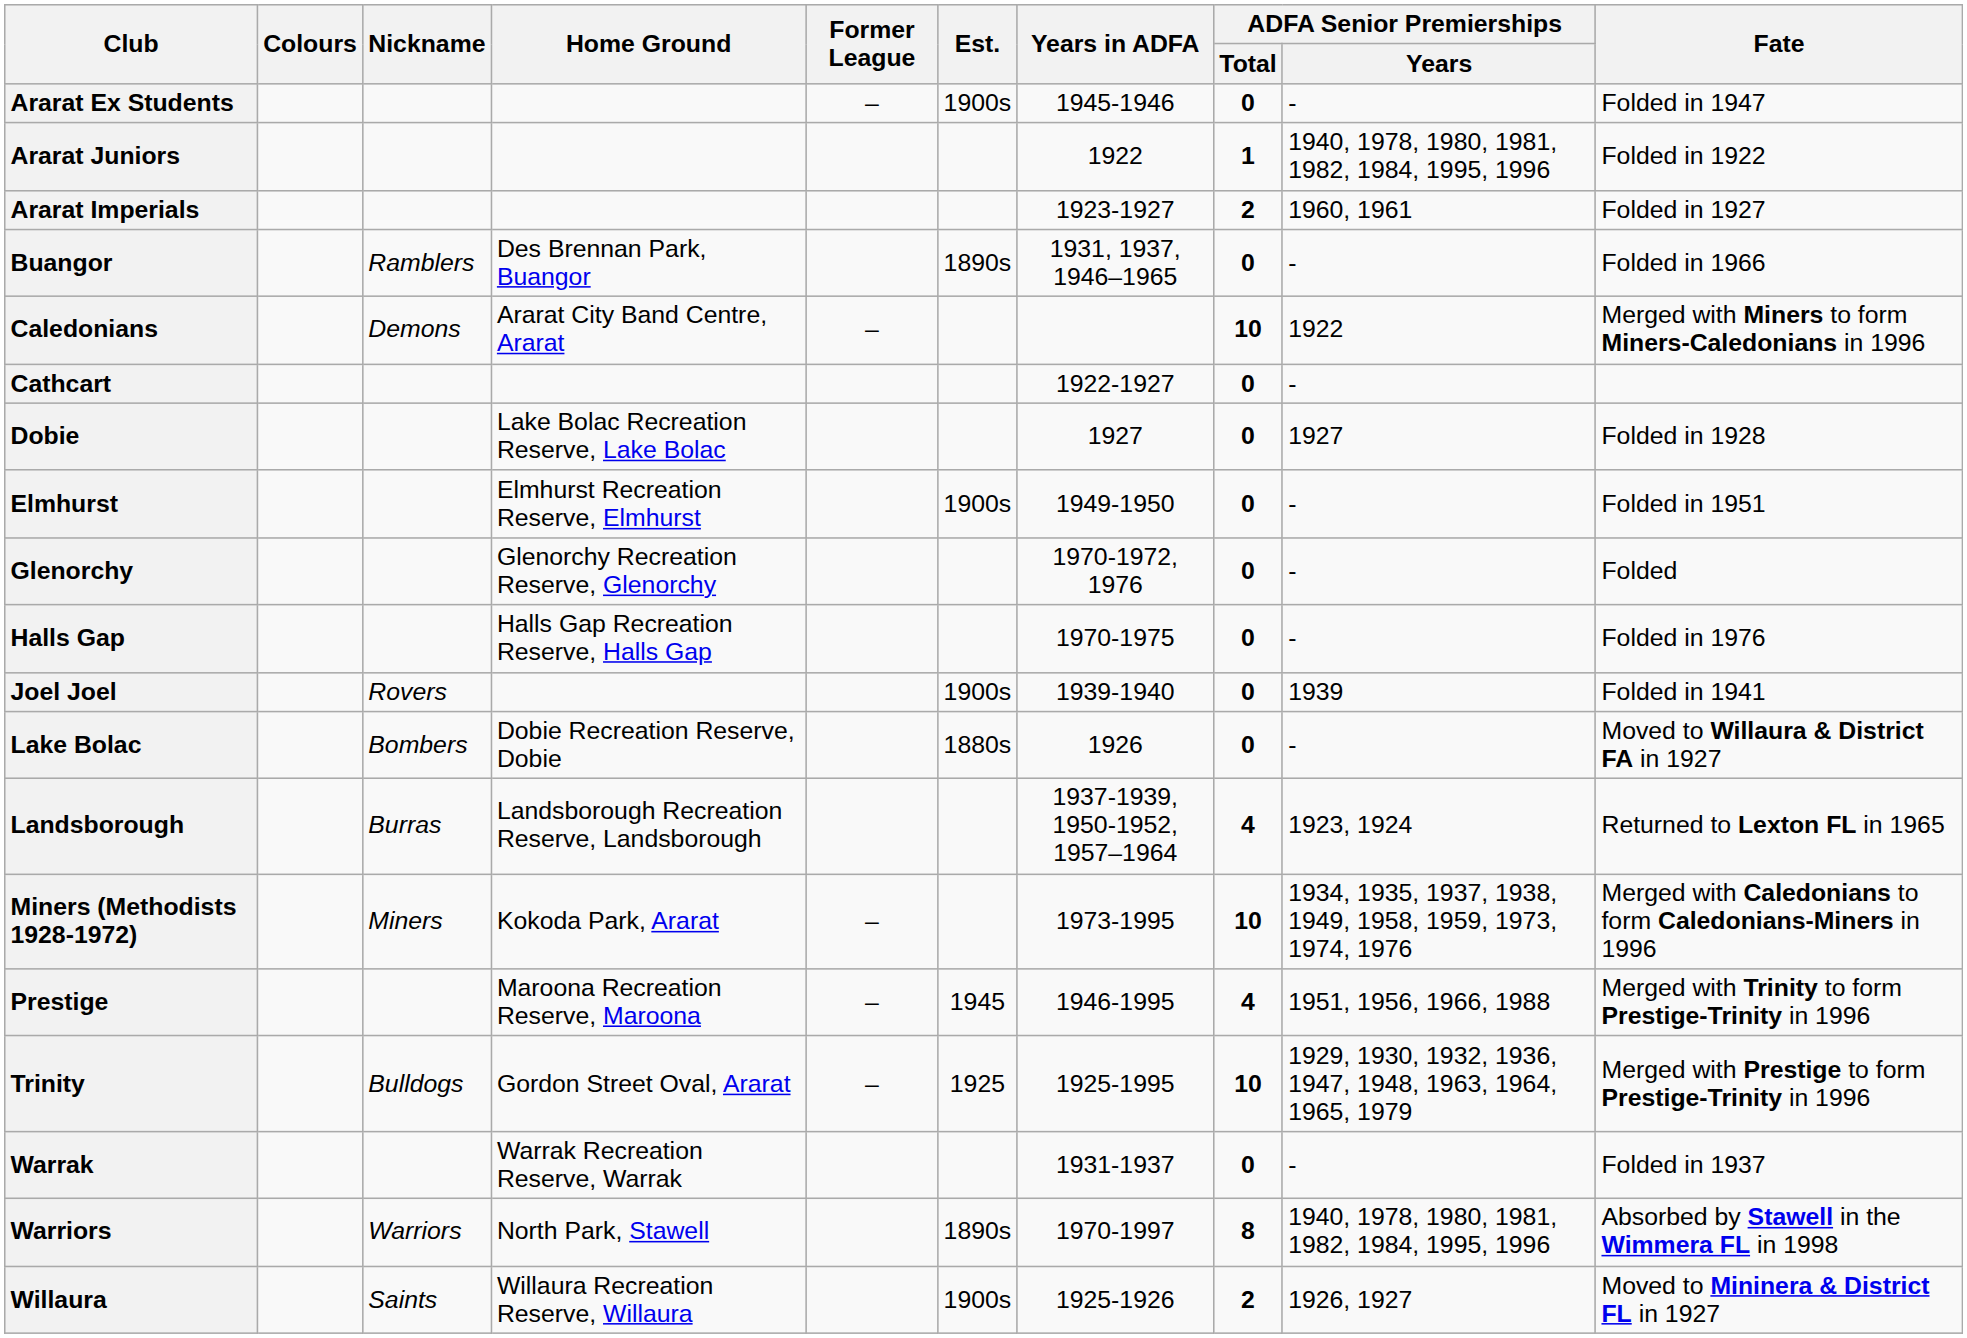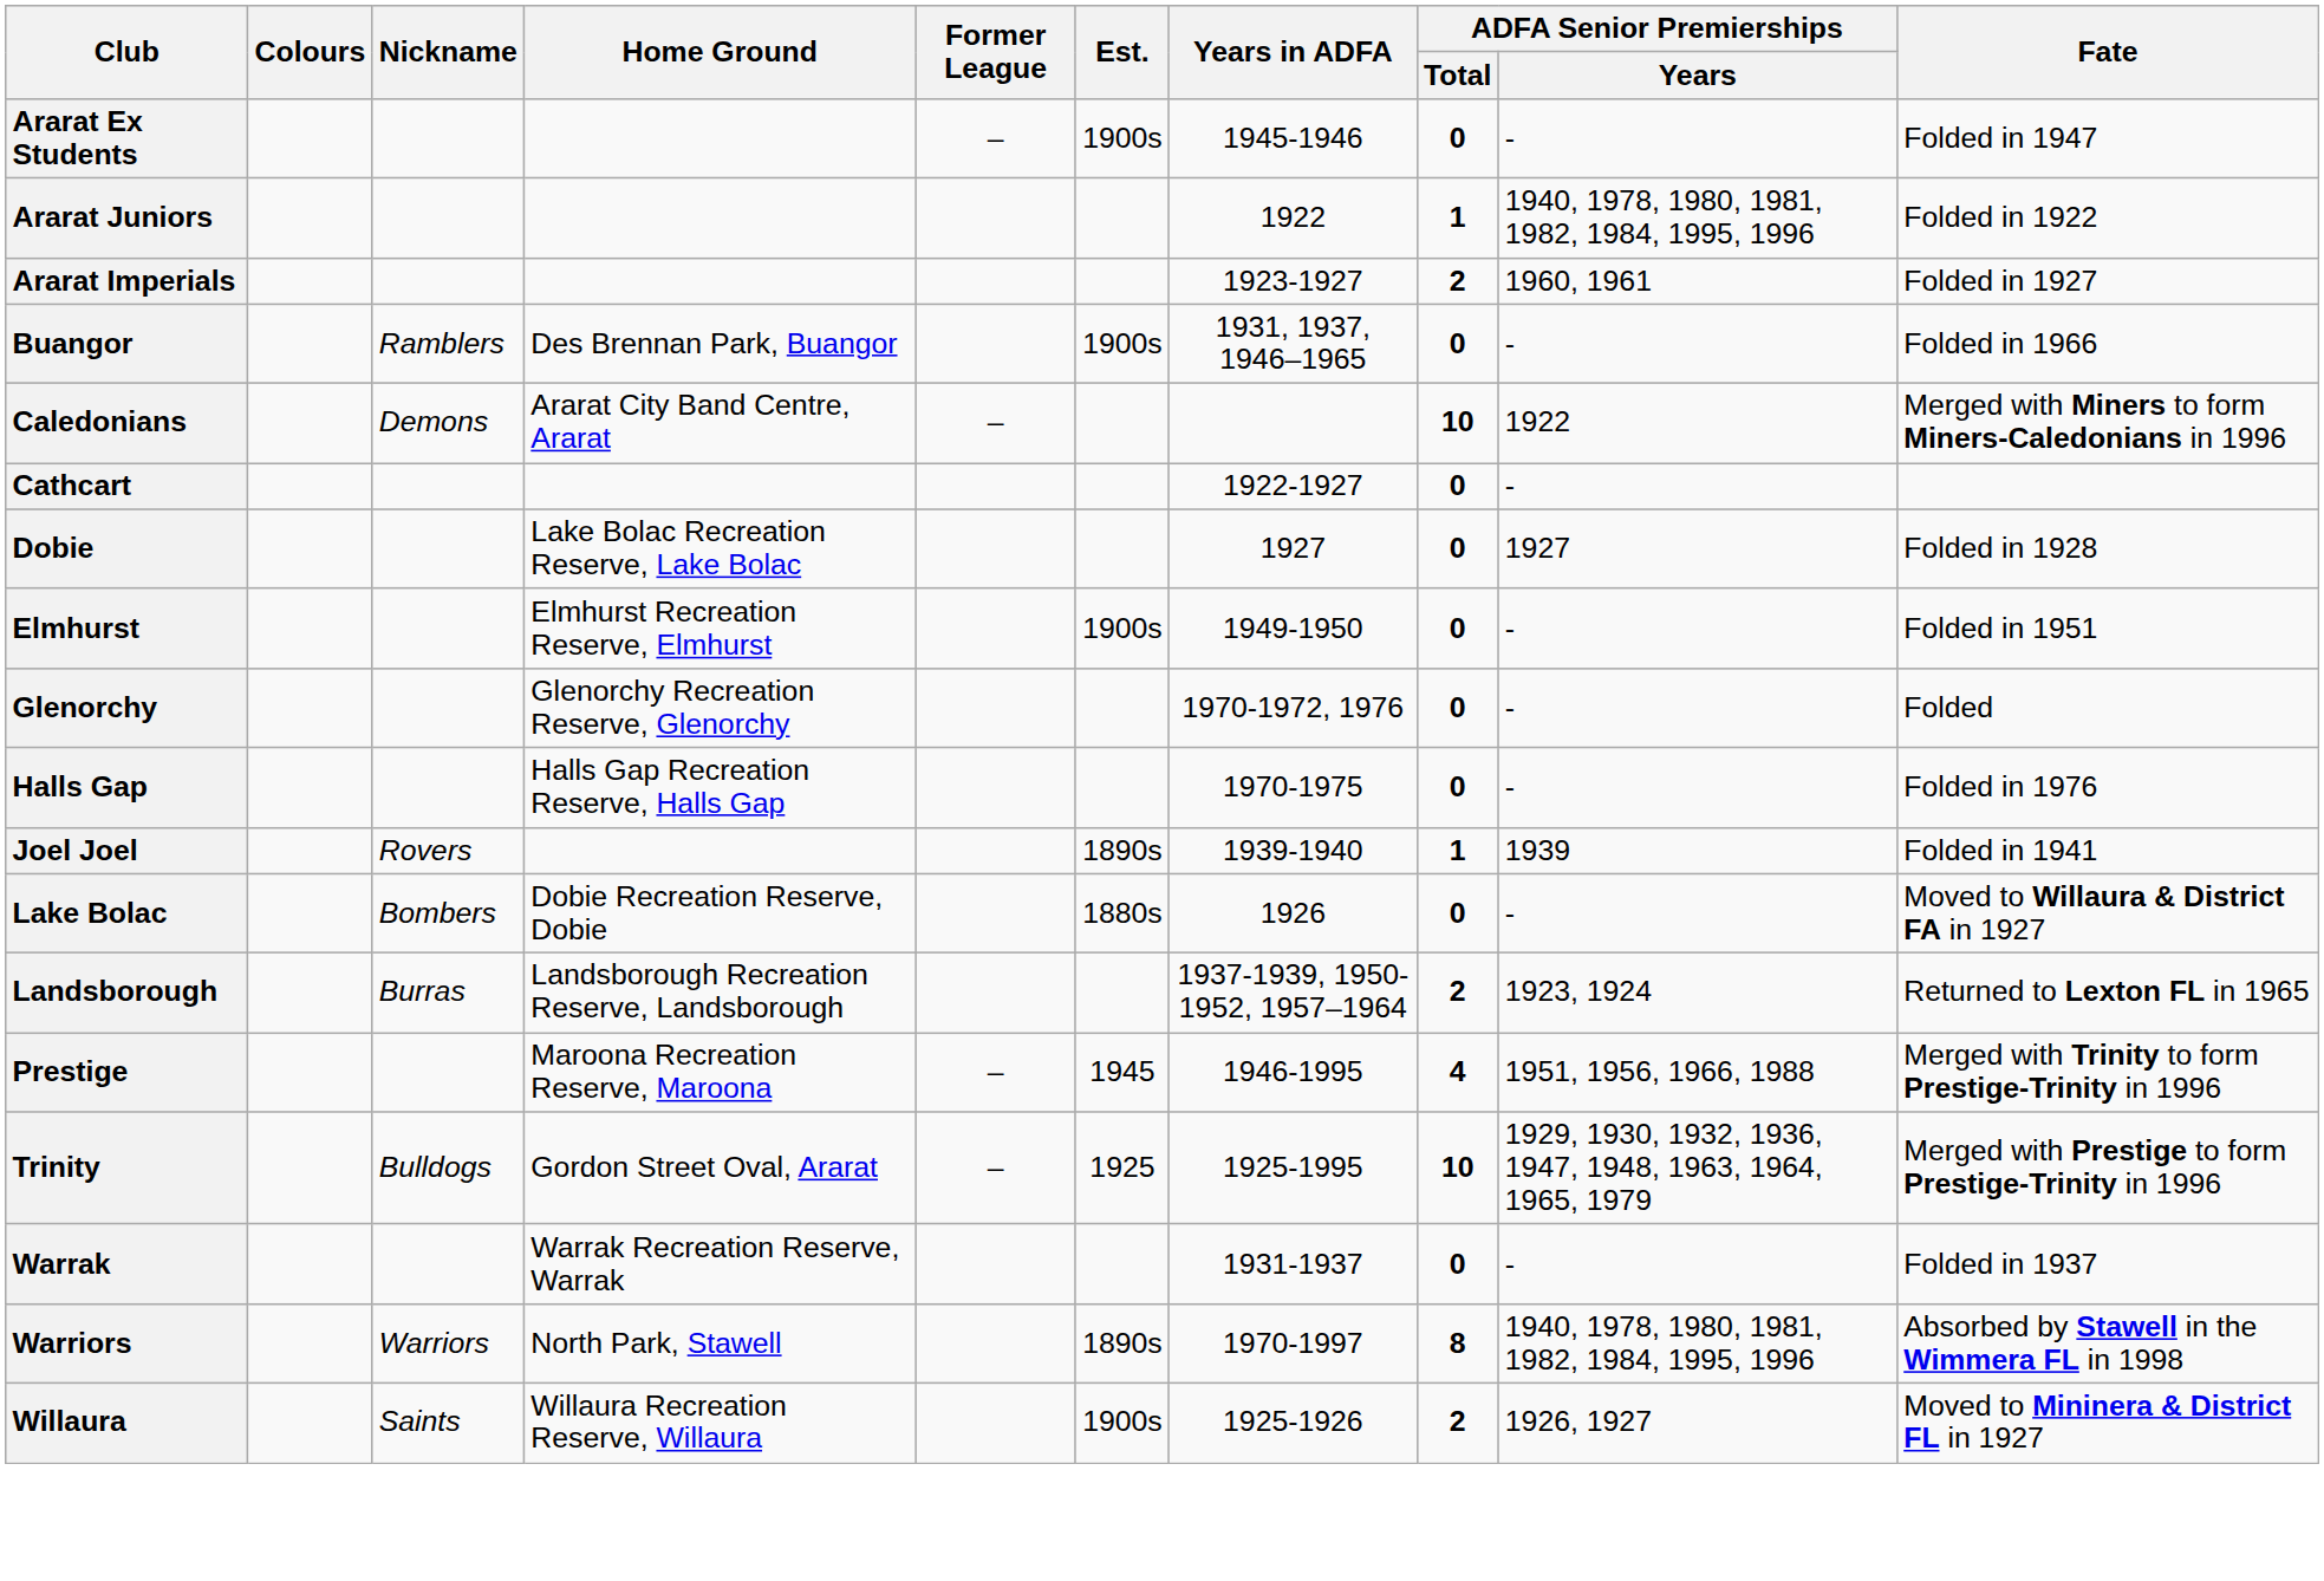Buangor | Est.: 1890s -> 1900s
Joel Joel | Est.: 1900s -> 1890s
Joel Joel | ADFA Senior Premierships / Total: 0 -> 1
Landsborough | ADFA Senior Premierships / Total: 4 -> 2
- row: Miners (Methodists 1928-1972) | Miners | Kokoda Park, Ararat | – | 1973-1995 | 10 | 1934, 1935, 1937, 1938, 1949, 1958, 1959, 1973, 1974, 1976 | Merged with Caledonians to form Caledonians-Miners in 1996
